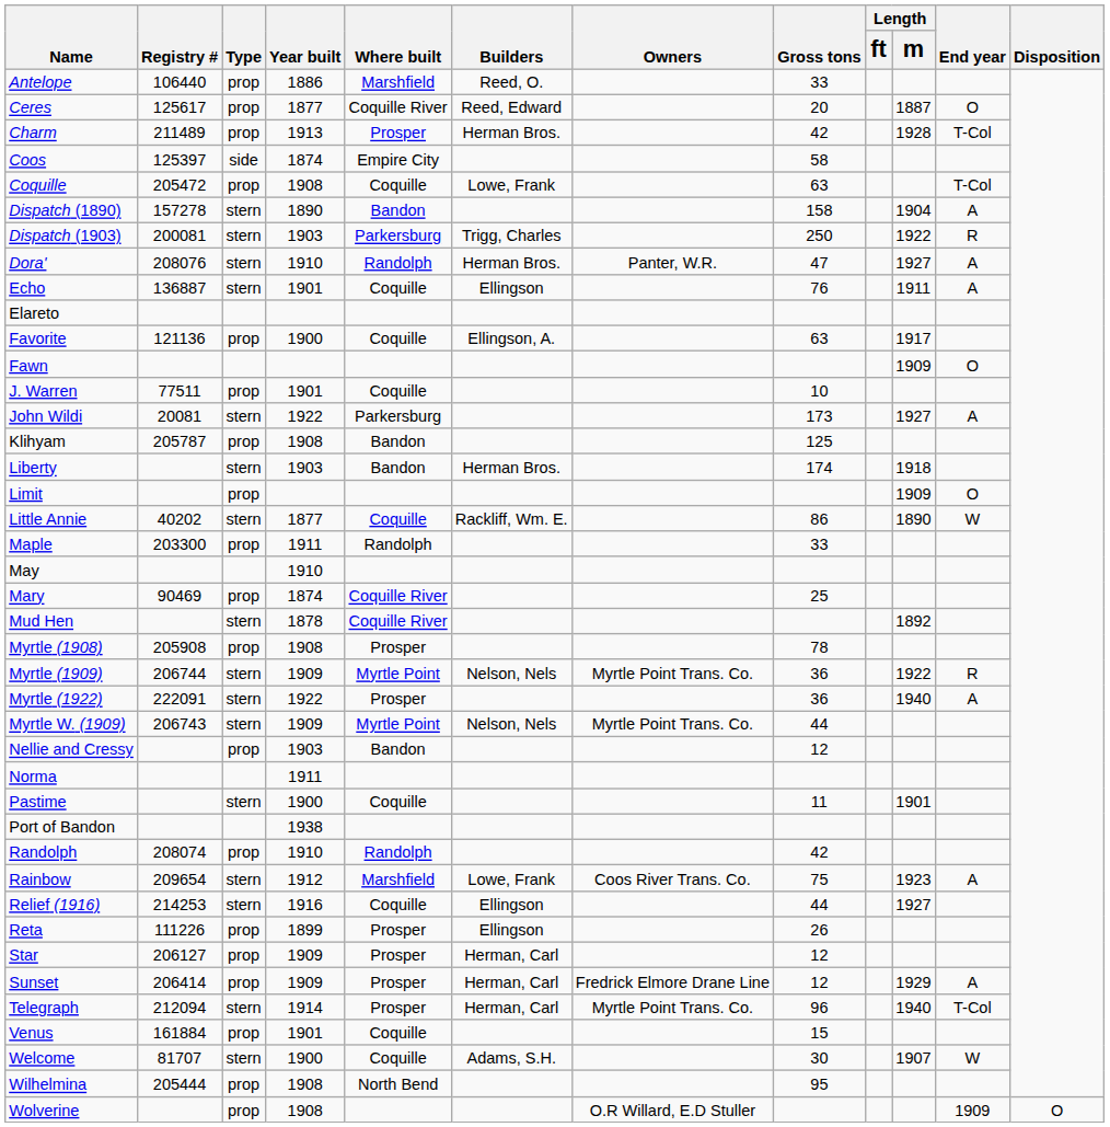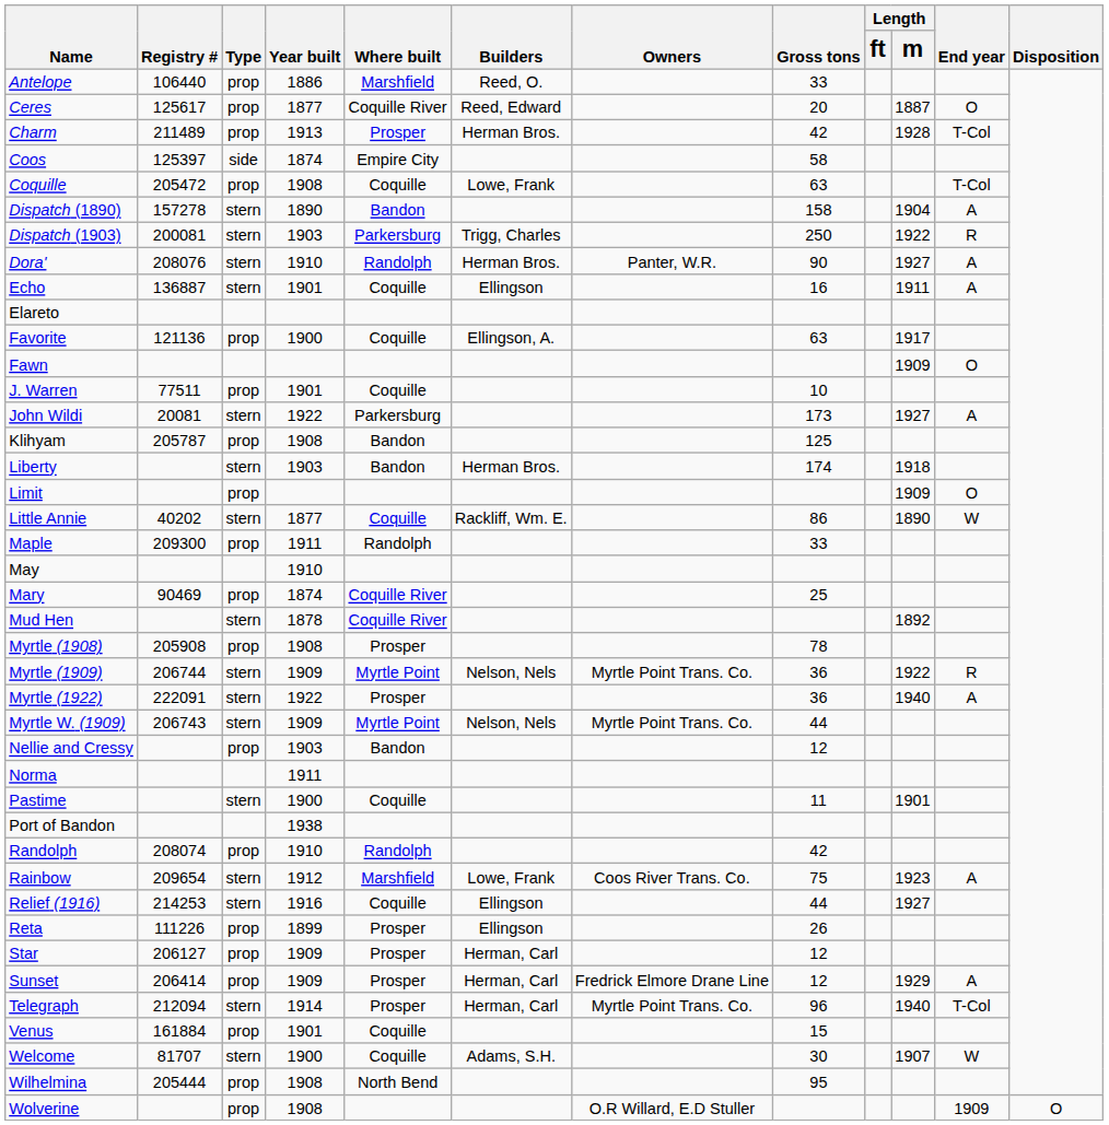Dora' | Gross tons: 47 -> 90
Echo | Gross tons: 76 -> 16
Maple | Registry #: 203300 -> 209300
